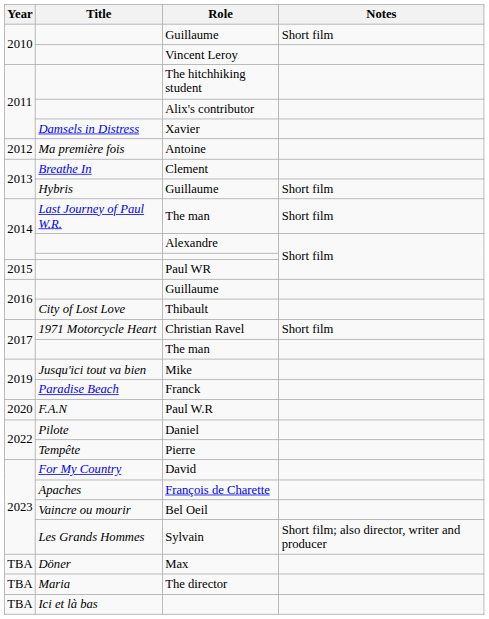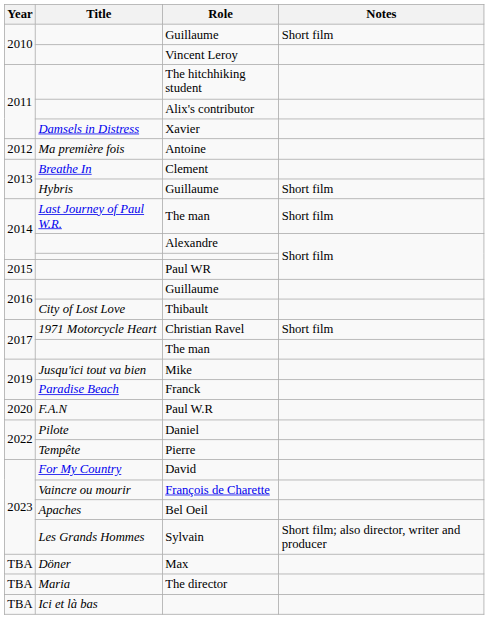François de Charette | Title: Apaches -> Vaincre ou mourir
Bel Oeil | Title: Vaincre ou mourir -> Apaches
